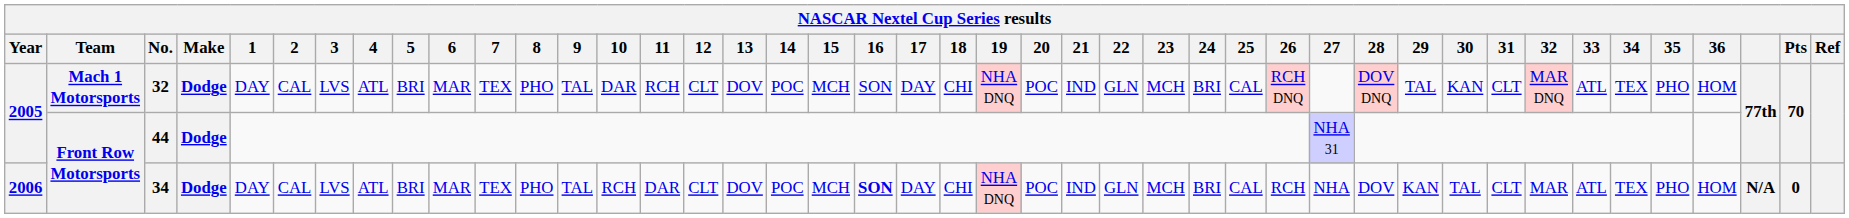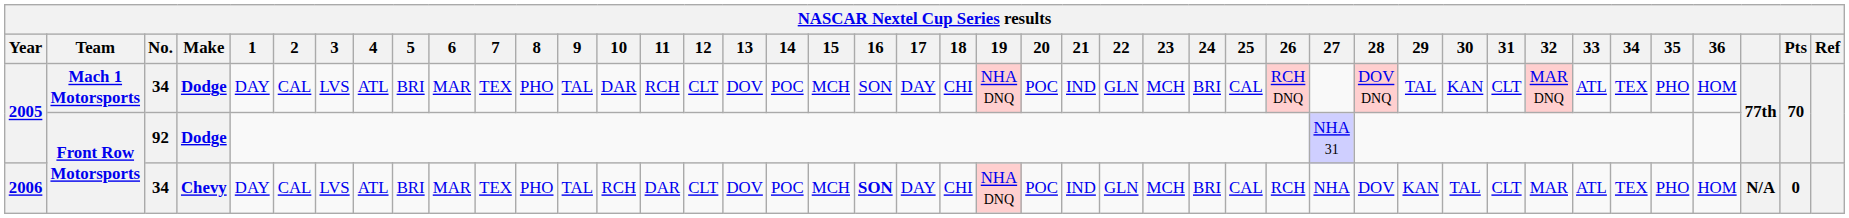2005 / Mach 1 Motorsports | No.: 32 -> 34
2005 / Front Row Motorsports | No.: 44 -> 92
2006 | Make: Dodge -> Chevy
